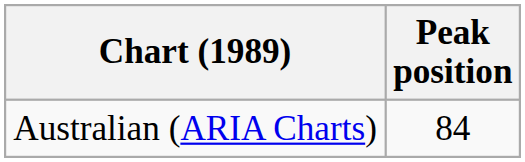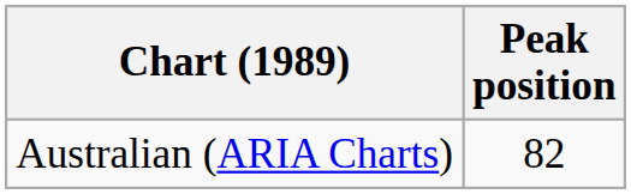Australian (ARIA Charts) | Peak position: 84 -> 82
